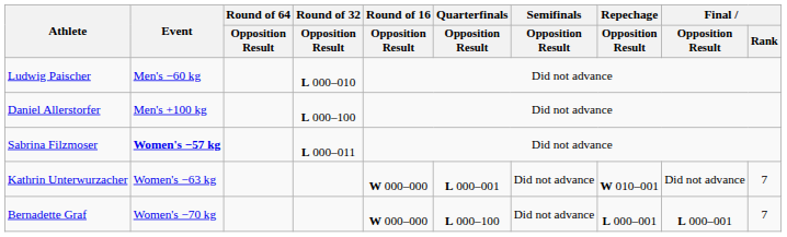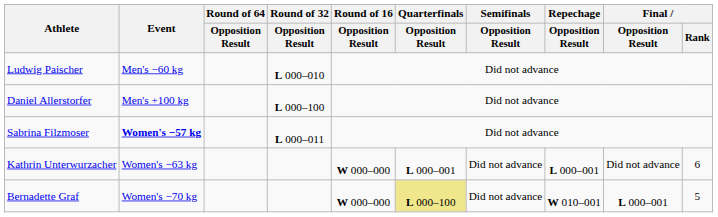Kathrin Unterwurzacher | Repechage / Opposition Result: W 010–001 -> L 000–001
Kathrin Unterwurzacher | Final / Rank: 7 -> 6
Bernadette Graf | Quarterfinals / Opposition Result: no background -> khaki background
Bernadette Graf | Repechage / Opposition Result: L 000–001 -> W 010–001
Bernadette Graf | Final / Rank: 7 -> 5
